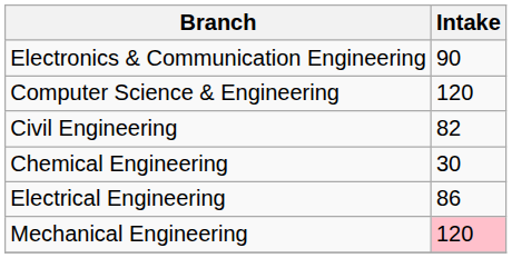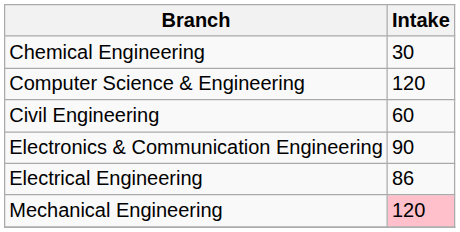rows swapped: Chemical Engineering <-> Electronics & Communication Engineering
Civil Engineering | Intake: 82 -> 60
